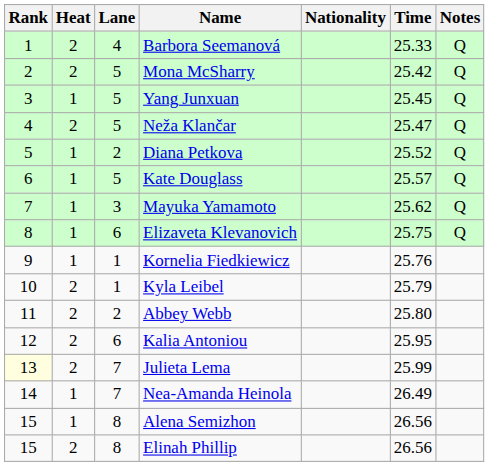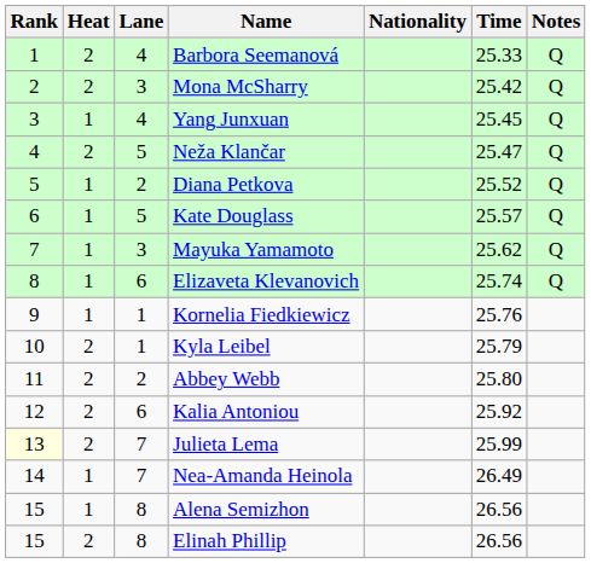Mona McSharry | Lane: 5 -> 3
Yang Junxuan | Lane: 5 -> 4
Elizaveta Klevanovich | Time: 25.75 -> 25.74
Kalia Antoniou | Time: 25.95 -> 25.92
